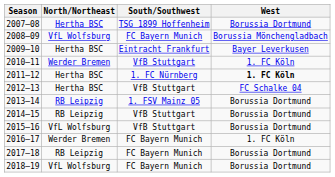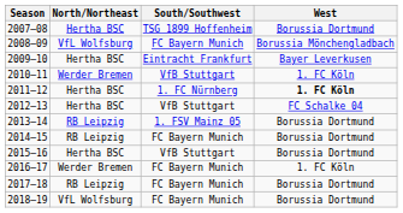2014–15 | South/Southwest: VfB Stuttgart -> FC Bayern Munich
2015–16 | North/Northeast: VfL Wolfsburg -> Hertha BSC
